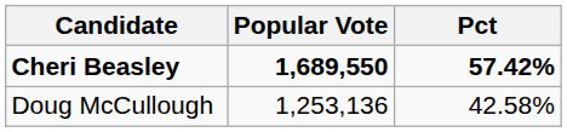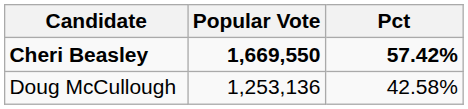Cheri Beasley | Popular Vote: 1,689,550 -> 1,669,550
